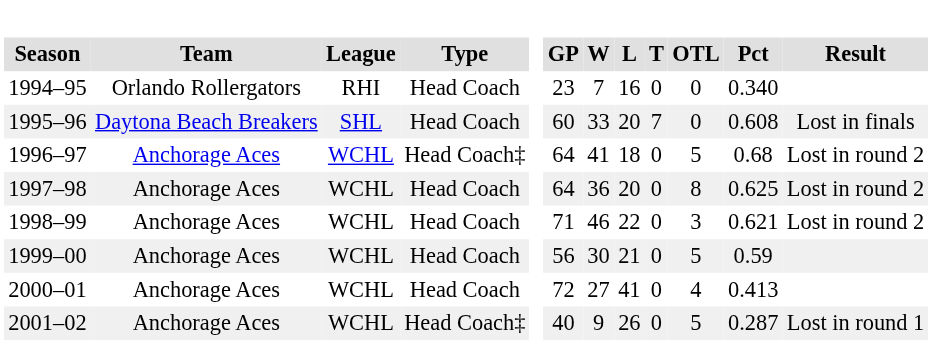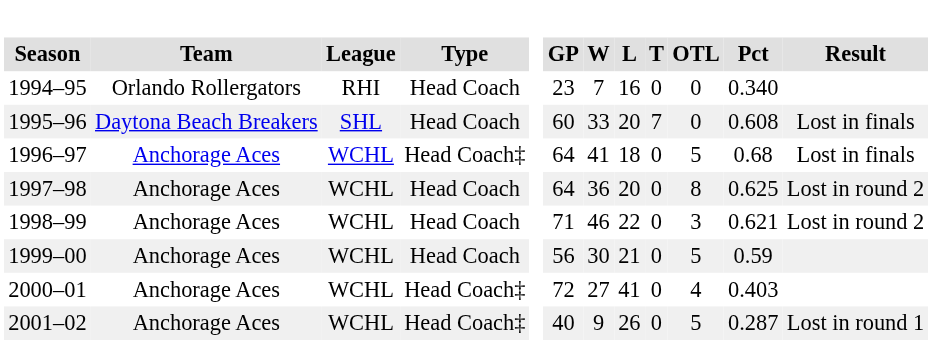1996–97 | Result: Lost in round 2 -> Lost in finals
2000–01 | Type: Head Coach -> Head Coach‡
2000–01 | Pct: 0.413 -> 0.403
